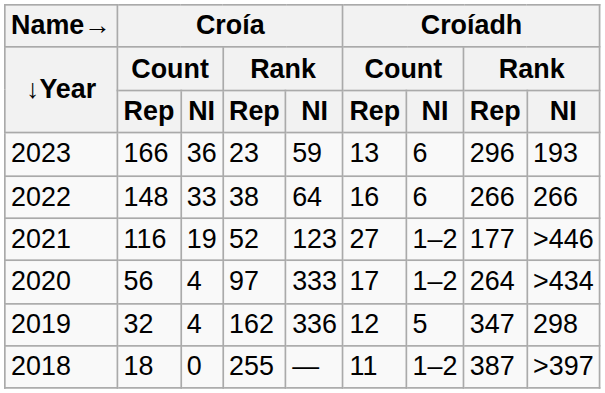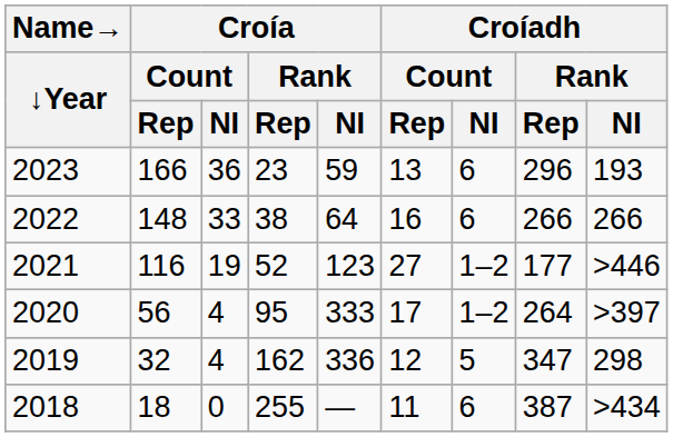2020 | Croía / Rank / Rep: 97 -> 95
2020 | Croíadh / Rank / NI: >434 -> >397
2018 | Croíadh / Count / NI: 1–2 -> 6
2018 | Croíadh / Rank / NI: >397 -> >434
